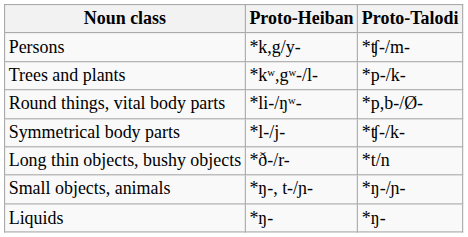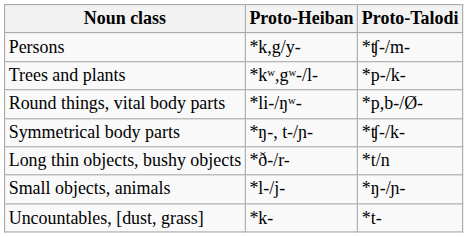Symmetrical body parts | Proto-Heiban: *l-/j- -> *ŋ-, t-/ɲ-
Small objects, animals | Proto-Heiban: *ŋ-, t-/ɲ- -> *l-/j-
- row: Liquids | *ŋ- | *ŋ-
+ row: Uncountables, [dust, grass] | *k- | *t-
